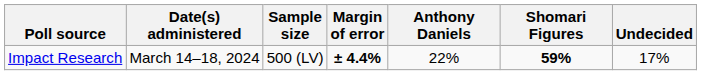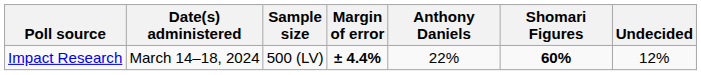Impact Research | Shomari Figures: 59% -> 60%
Impact Research | Undecided: 17% -> 12%
